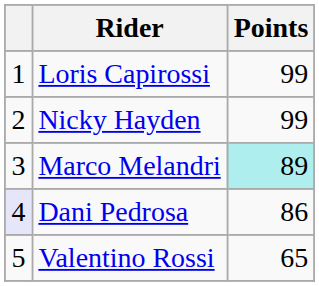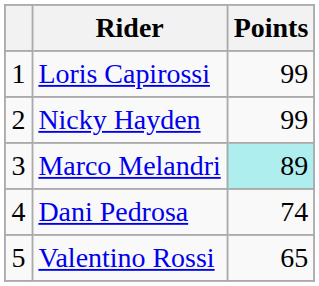Dani Pedrosa | column 1: lavender background -> no background
Dani Pedrosa | Points: 86 -> 74
